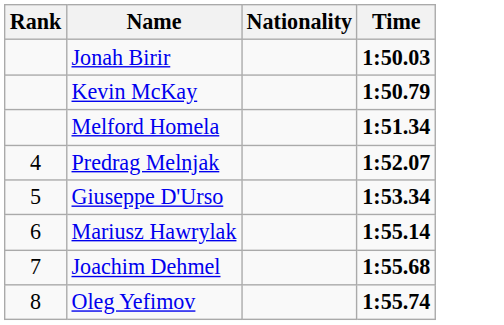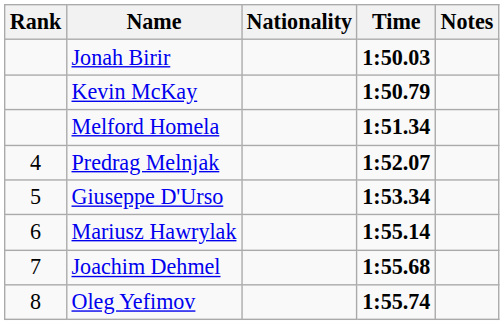+ column: Notes
